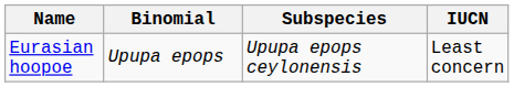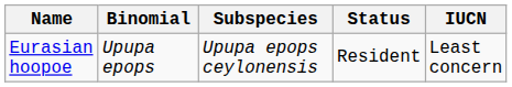+ column: Status | Resident
